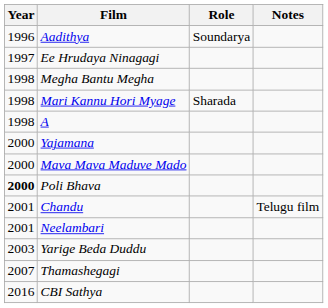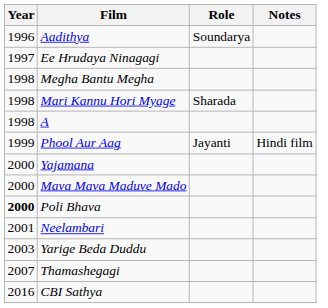+ row: 1999 | Phool Aur Aag | Jayanti | Hindi film
- row: 2001 | Chandu | Telugu film
